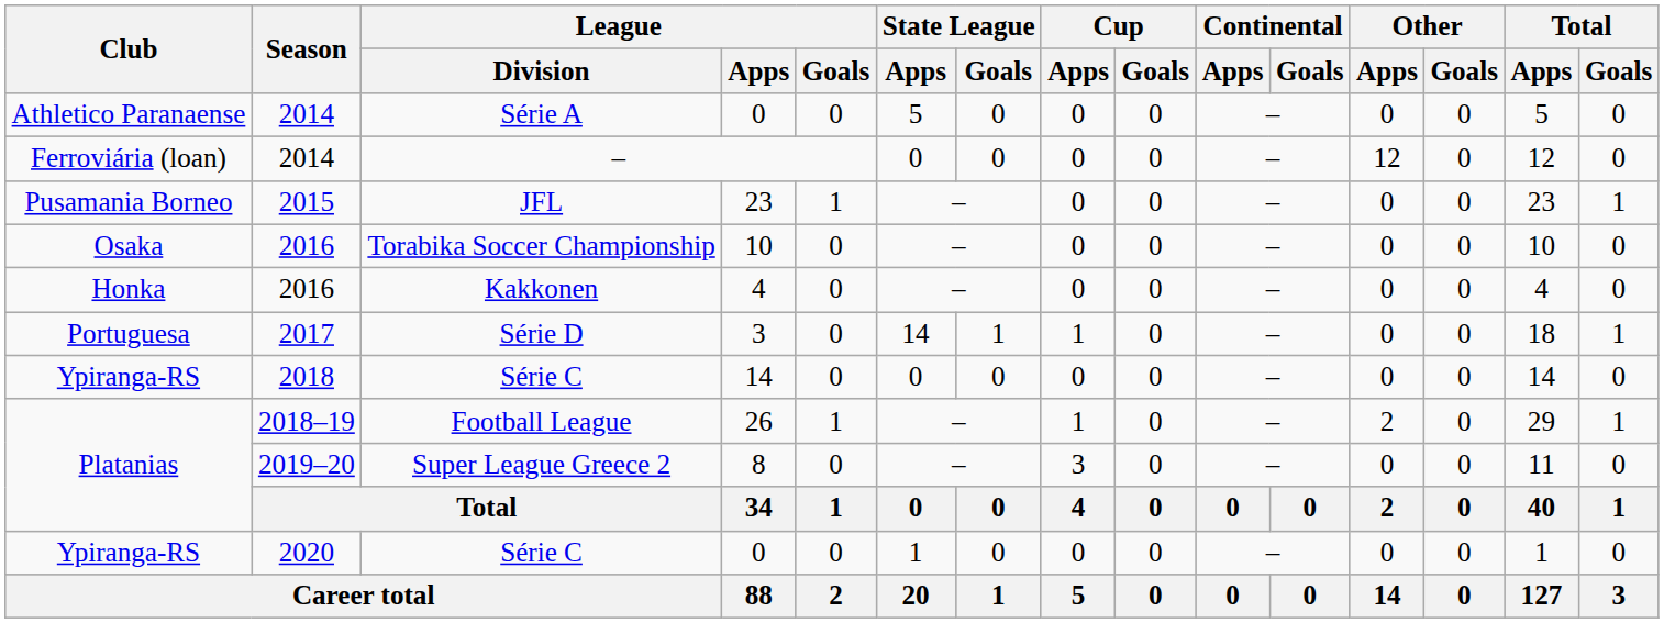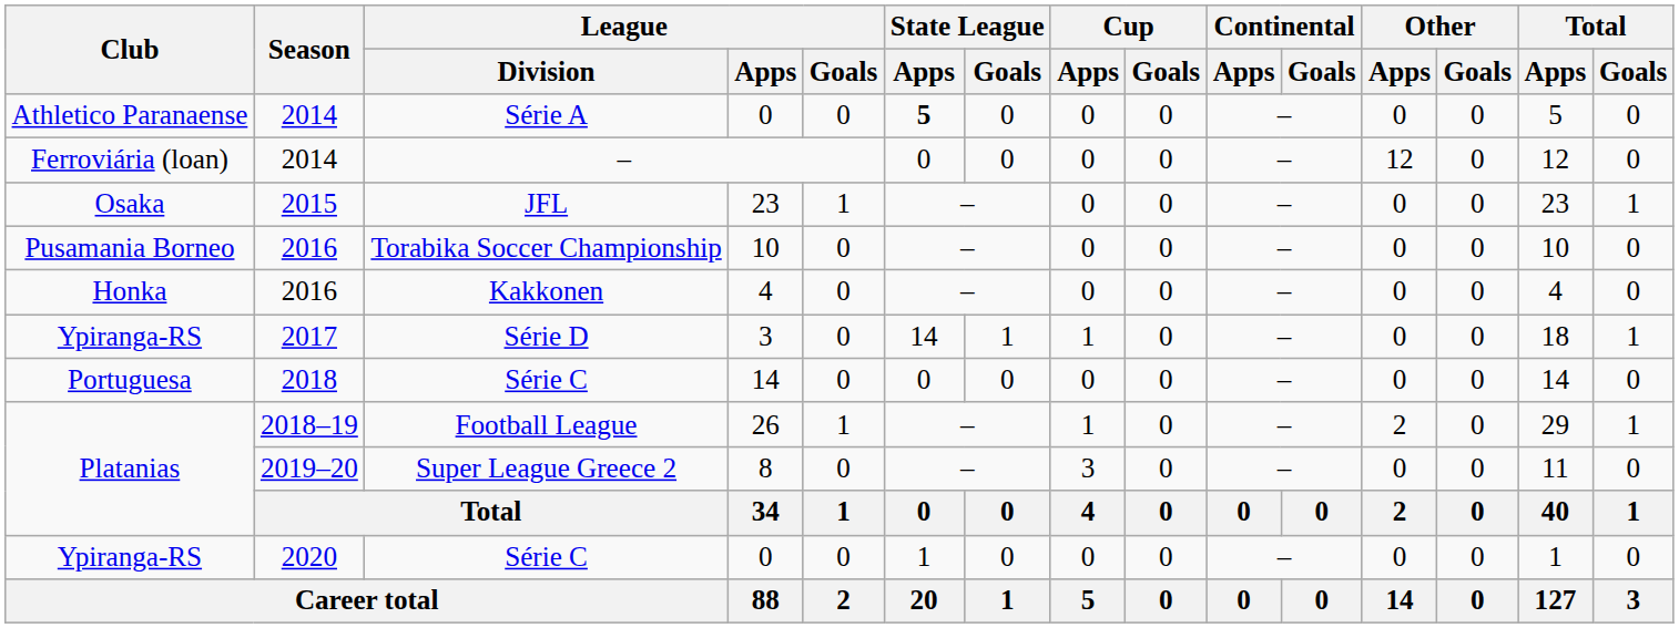Série A | State League / Apps: normal -> bold
JFL | Club: Pusamania Borneo -> Osaka
Torabika Soccer Championship | Club: Osaka -> Pusamania Borneo
Série D | Club: Portuguesa -> Ypiranga-RS
Série C / 14 | Club: Ypiranga-RS -> Portuguesa
